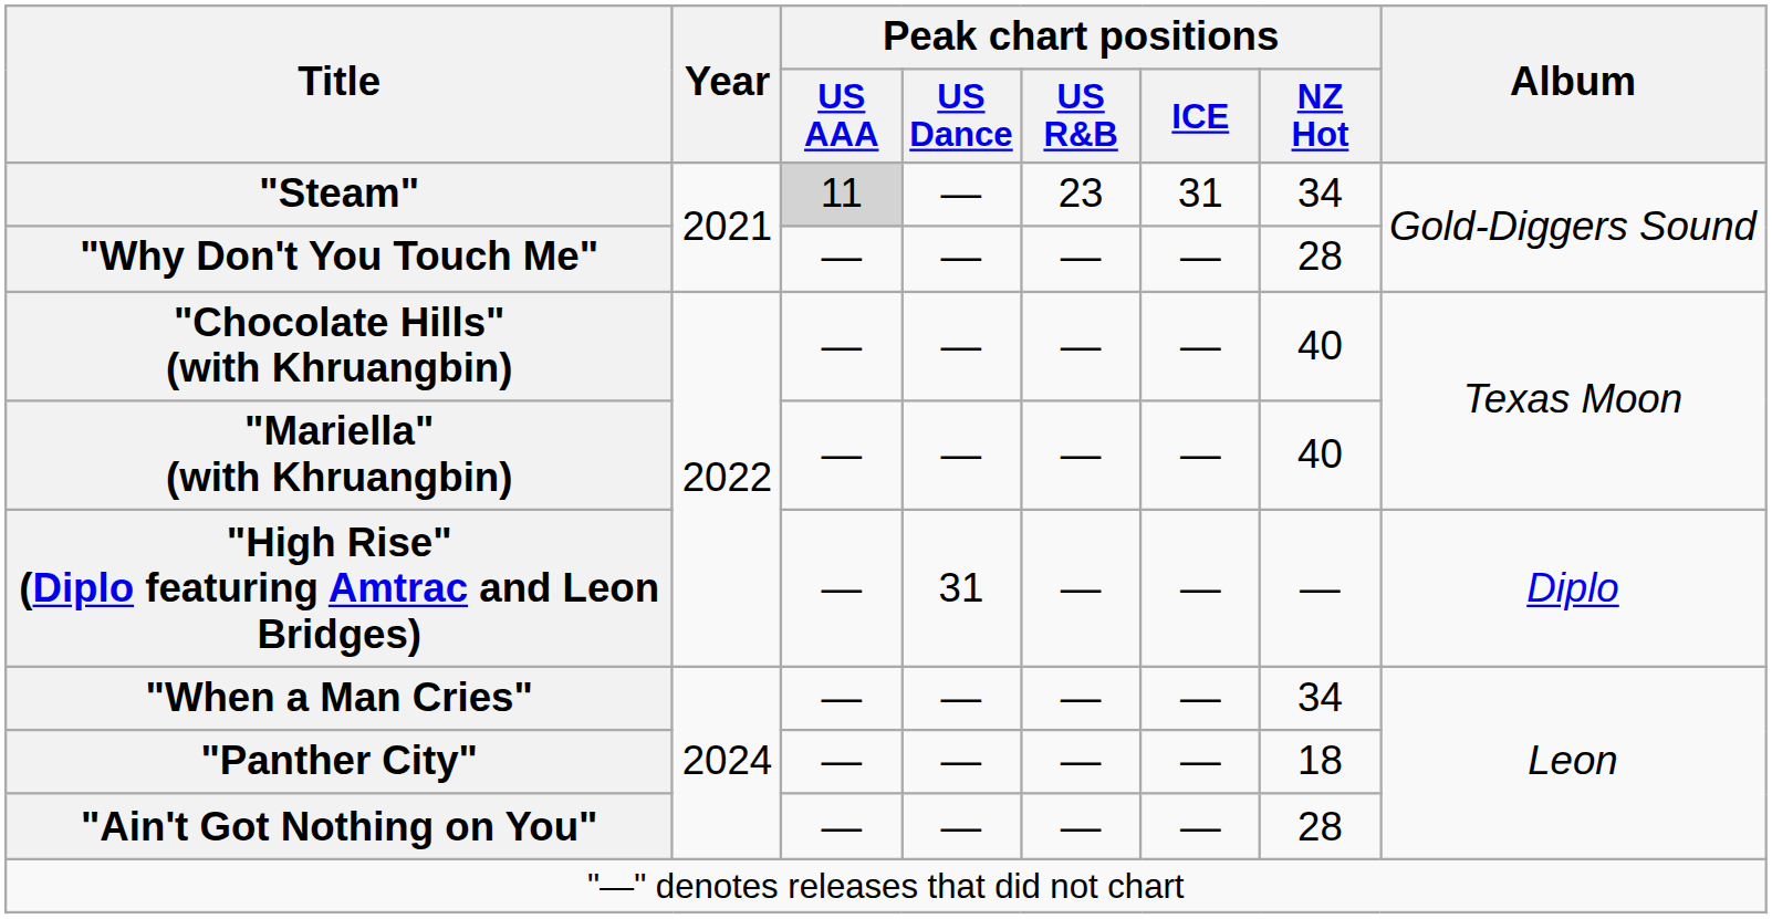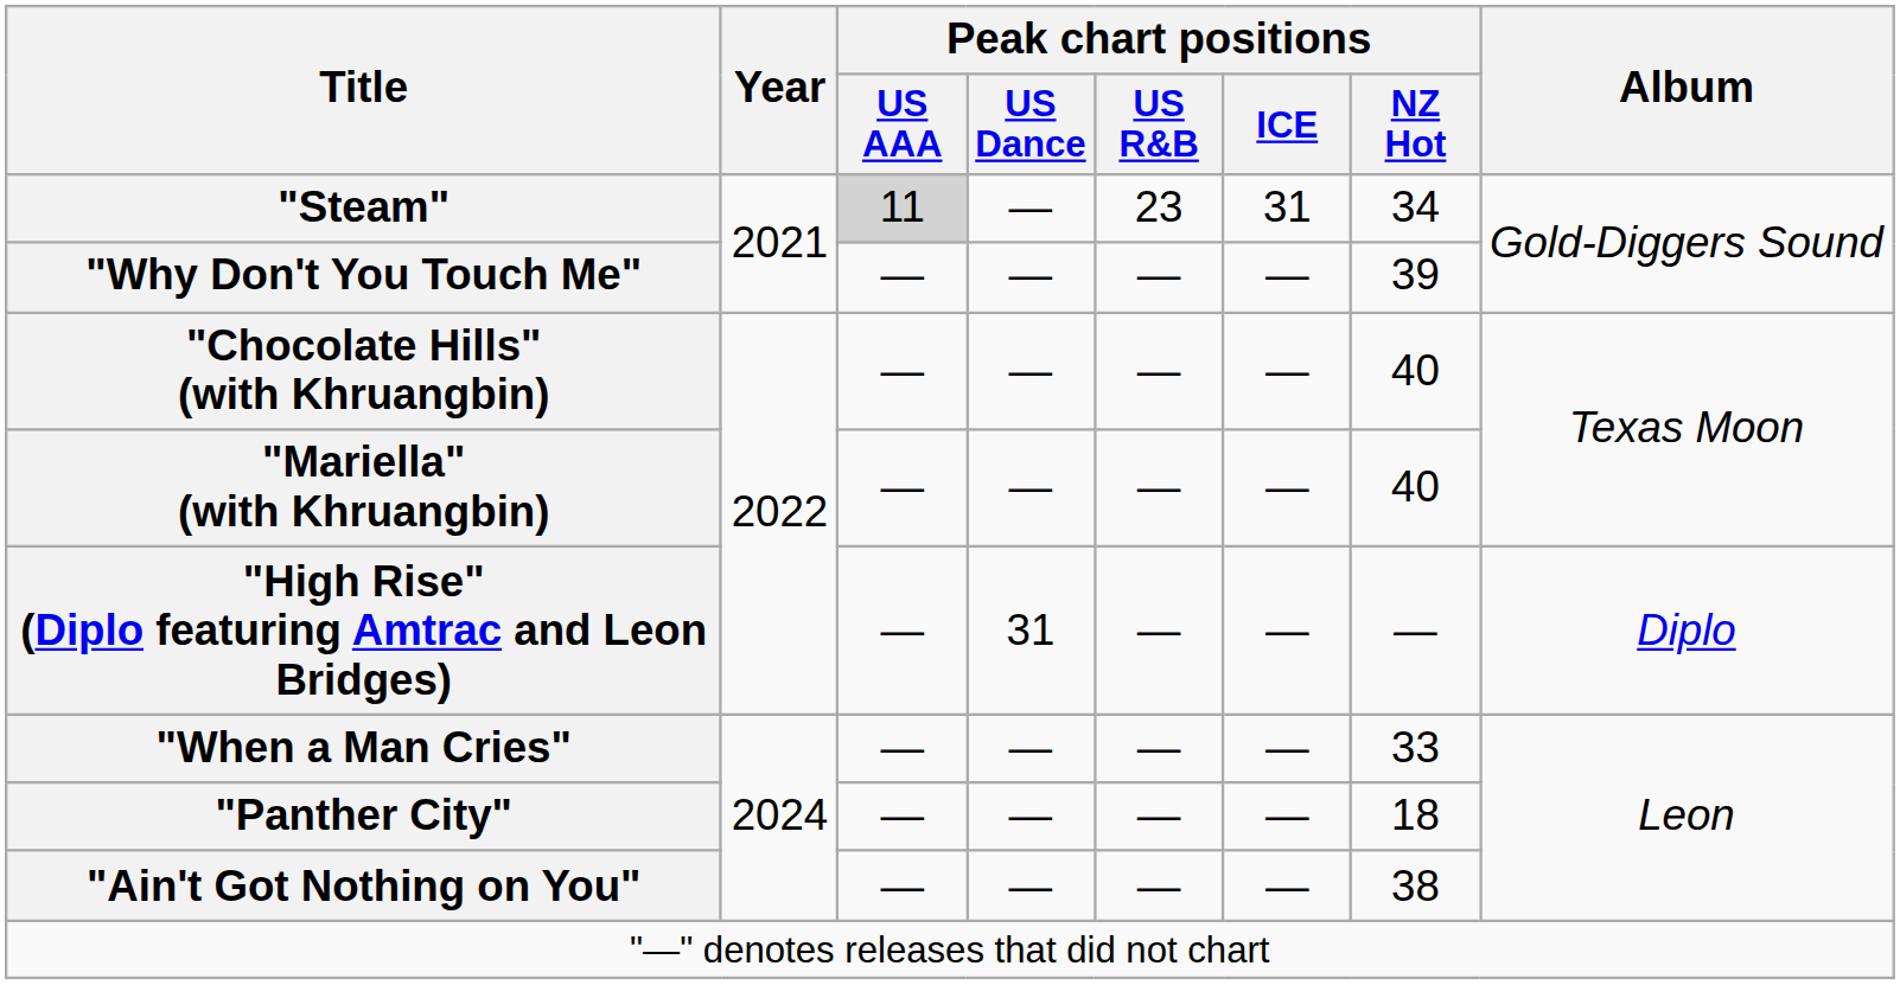"Why Don't You Touch Me" | Peak chart positions / NZ Hot: 28 -> 39
"When a Man Cries" | Peak chart positions / NZ Hot: 34 -> 33
"Ain't Got Nothing on You" | Peak chart positions / NZ Hot: 28 -> 38
